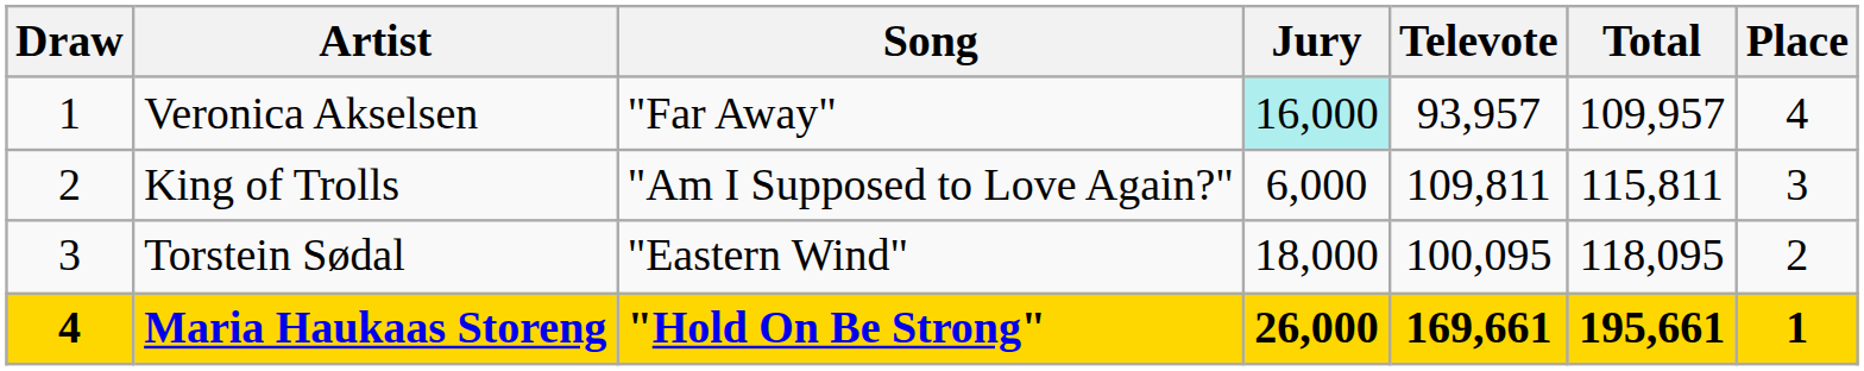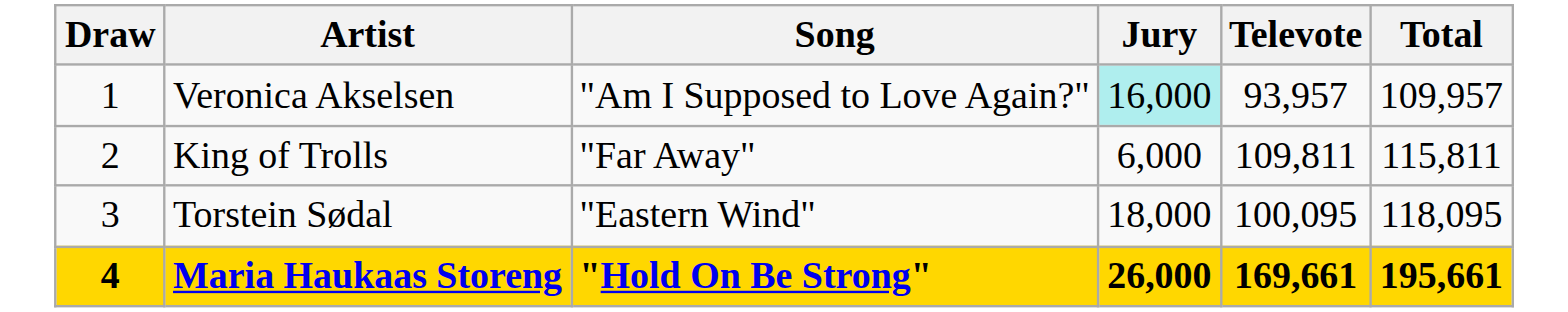- column: Place | 4 | 3 | 2 | 1
Veronica Akselsen | Song: "Far Away" -> "Am I Supposed to Love Again?"
King of Trolls | Song: "Am I Supposed to Love Again?" -> "Far Away"
